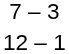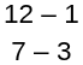rows swapped: 12 – 1 <-> 7 – 3
